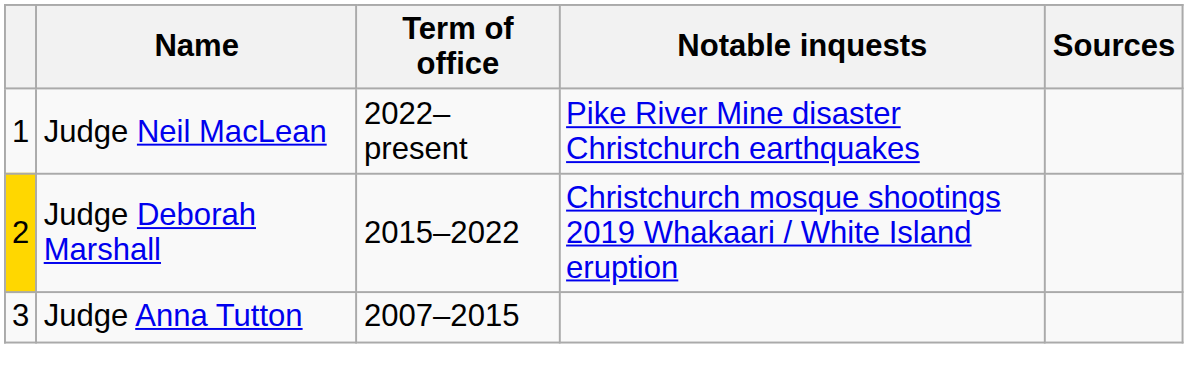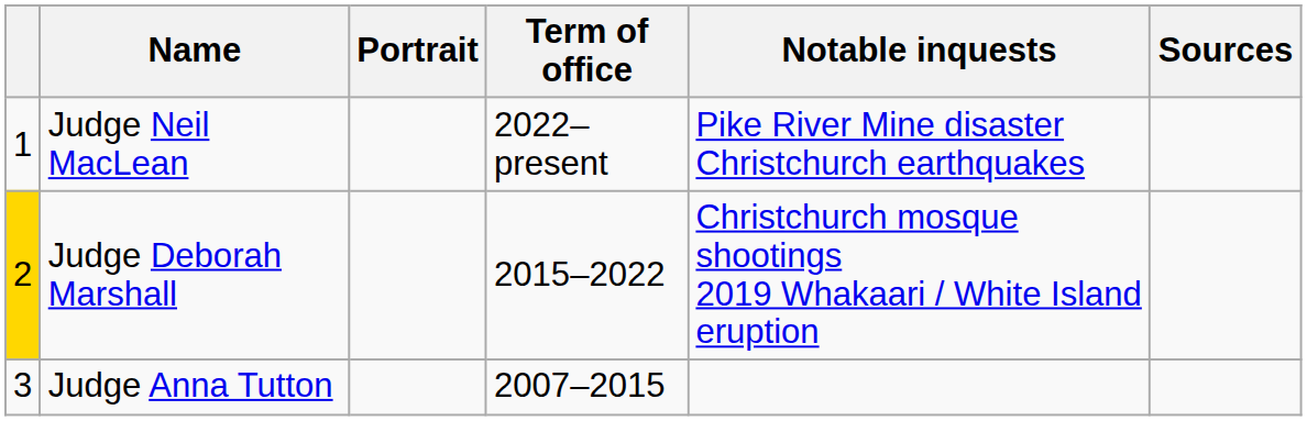+ column: Portrait
